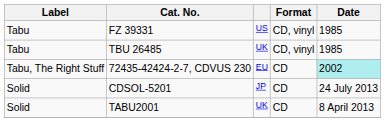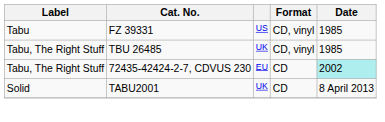TBU 26485 | Label: Tabu -> Tabu, The Right Stuff
- row: Solid | CDSOL-5201 | JP | CD | 24 July 2013
